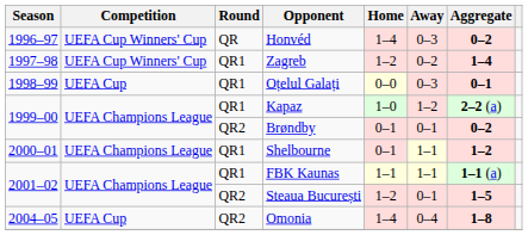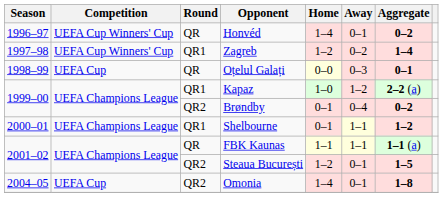Honvéd | Away: 0–3 -> 0–1
Oțelul Galați | Round: QR1 -> QR
Brøndby | Away: 0–1 -> 0–4
FBK Kaunas | Round: QR1 -> QR
Omonia | Away: 0–4 -> 0–1
